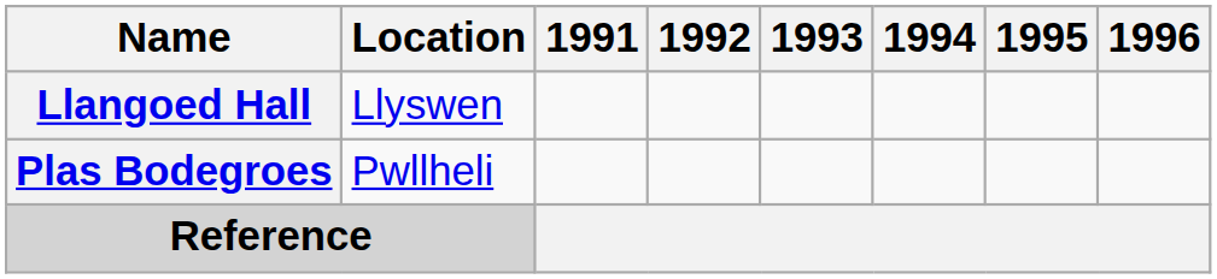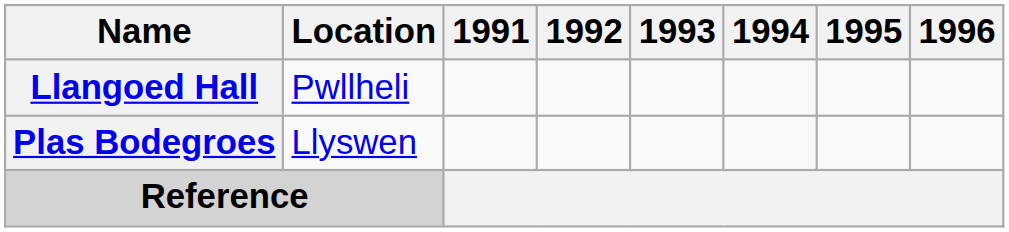Llangoed Hall | Location: Llyswen -> Pwllheli
Plas Bodegroes | Location: Pwllheli -> Llyswen
